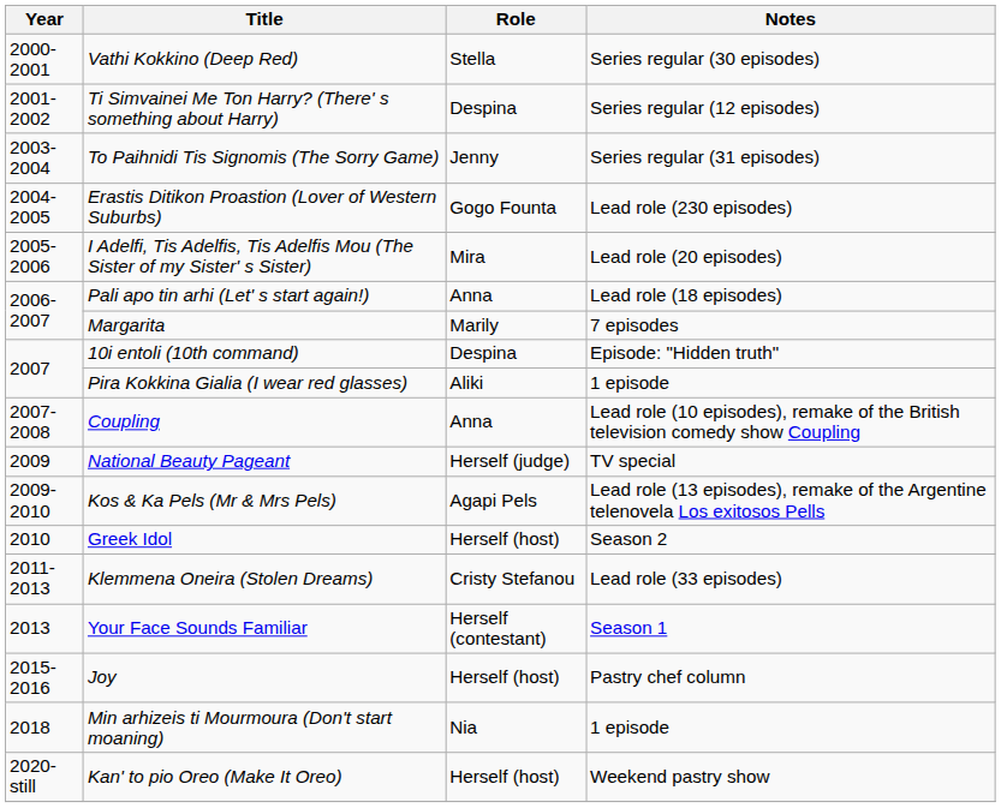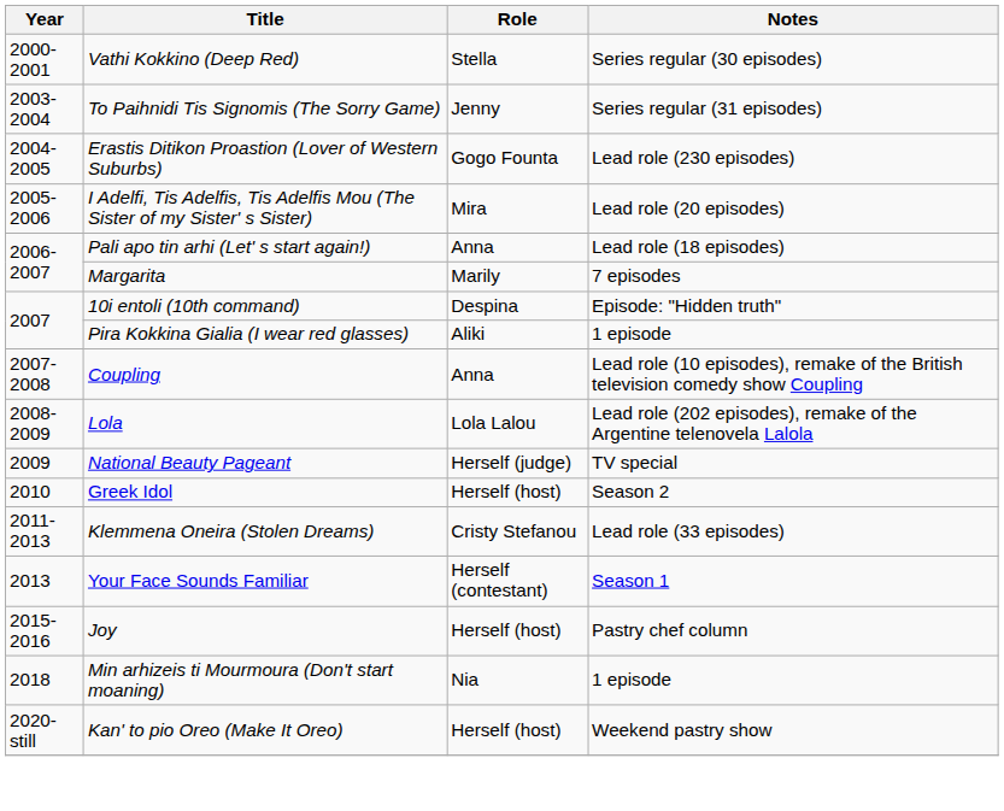- row: 2001-2002 | Ti Simvainei Me Ton Harry? (There' s something about Harry) | Despina | Series regular (12 episodes)
+ row: 2008-2009 | Lola | Lola Lalou | Lead role (202 episodes), remake of the Argentine telenovela Lalola
- row: 2009-2010 | Kos & Ka Pels (Mr & Mrs Pels) | Agapi Pels | Lead role (13 episodes), remake of the Argentine telenovela Los exitosos Pells
